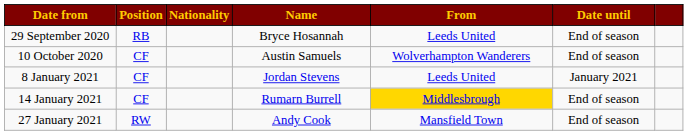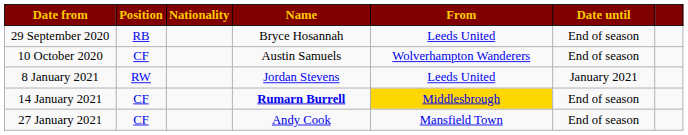8 January 2021 | Position: CF -> RW
14 January 2021 | Name: normal -> bold
27 January 2021 | Position: RW -> CF
